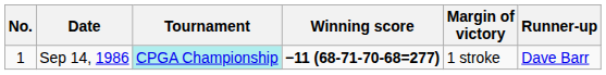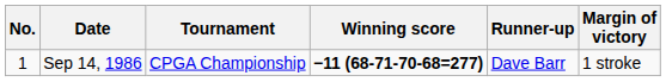columns swapped: Margin of victory <-> Runner-up
Sep 14, 1986 | Tournament: paleturquoise background -> no background
